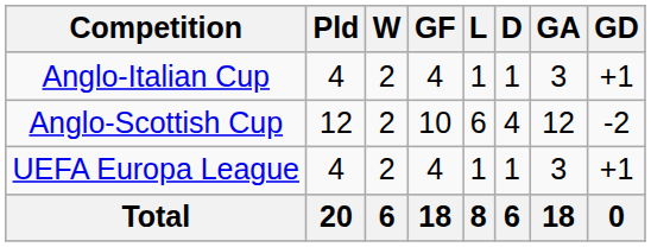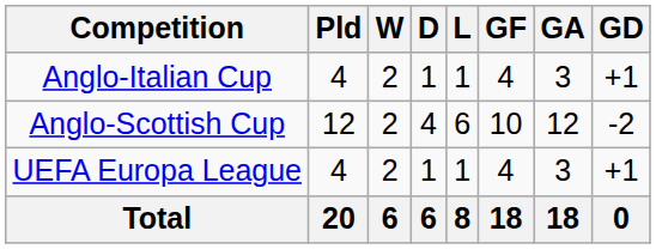columns swapped: D <-> GF
